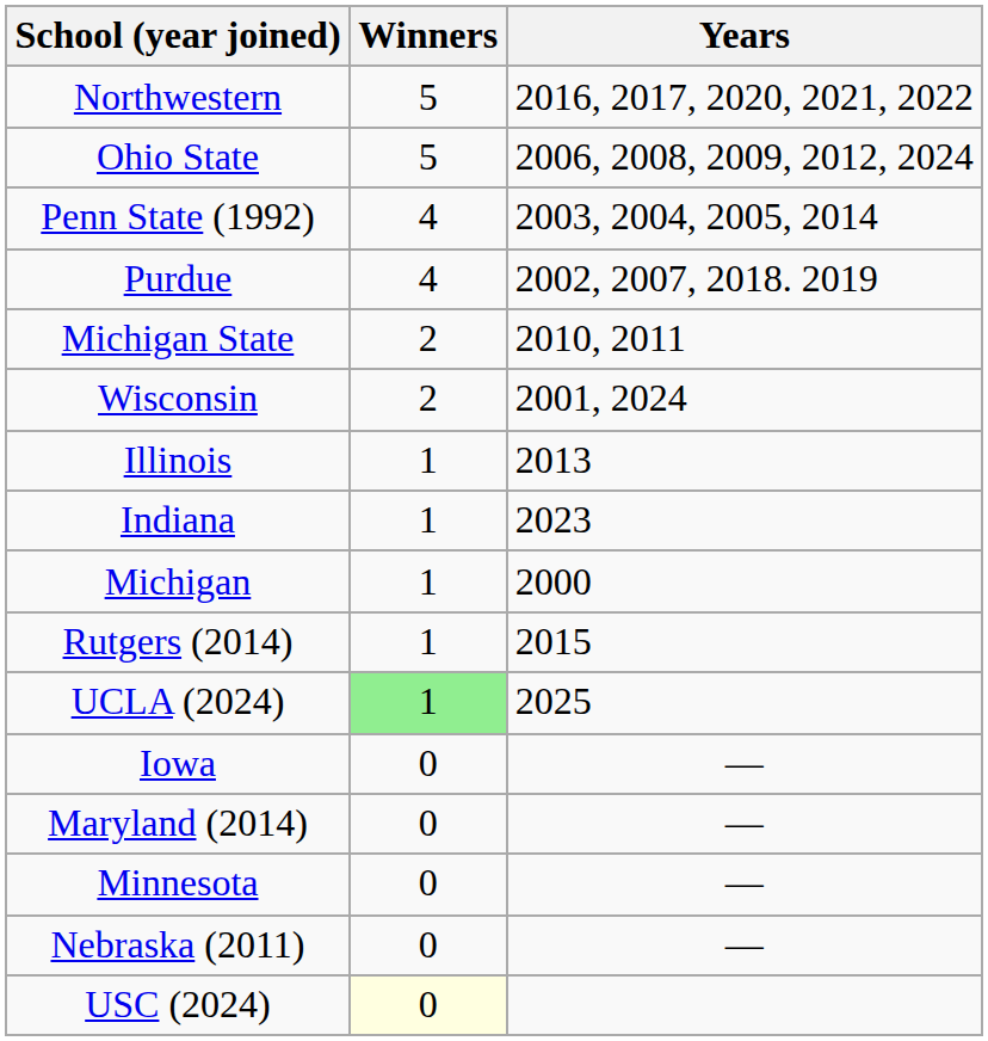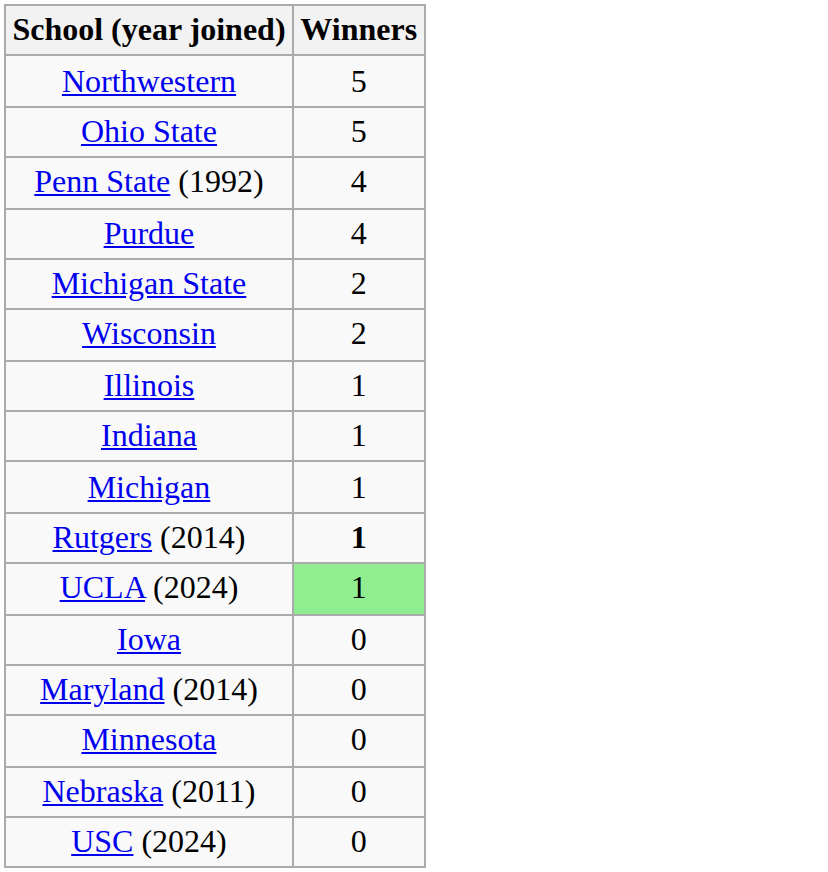- column: Years | 2016, 2017, 2020, 2021, 2022 | 2006, 2008, 2009, 2012, 2024 | 2003, 2004, 2005, 2014 | 2002, 2007, 2018. 2019 | 2010, 2011 | 2001, 2024 | 2013 | 2023 | 2000 | 2015 | 2025 | — | — | — | —
Rutgers (2014) | Winners: normal -> bold
USC (2024) | Winners: lightyellow background -> no background
